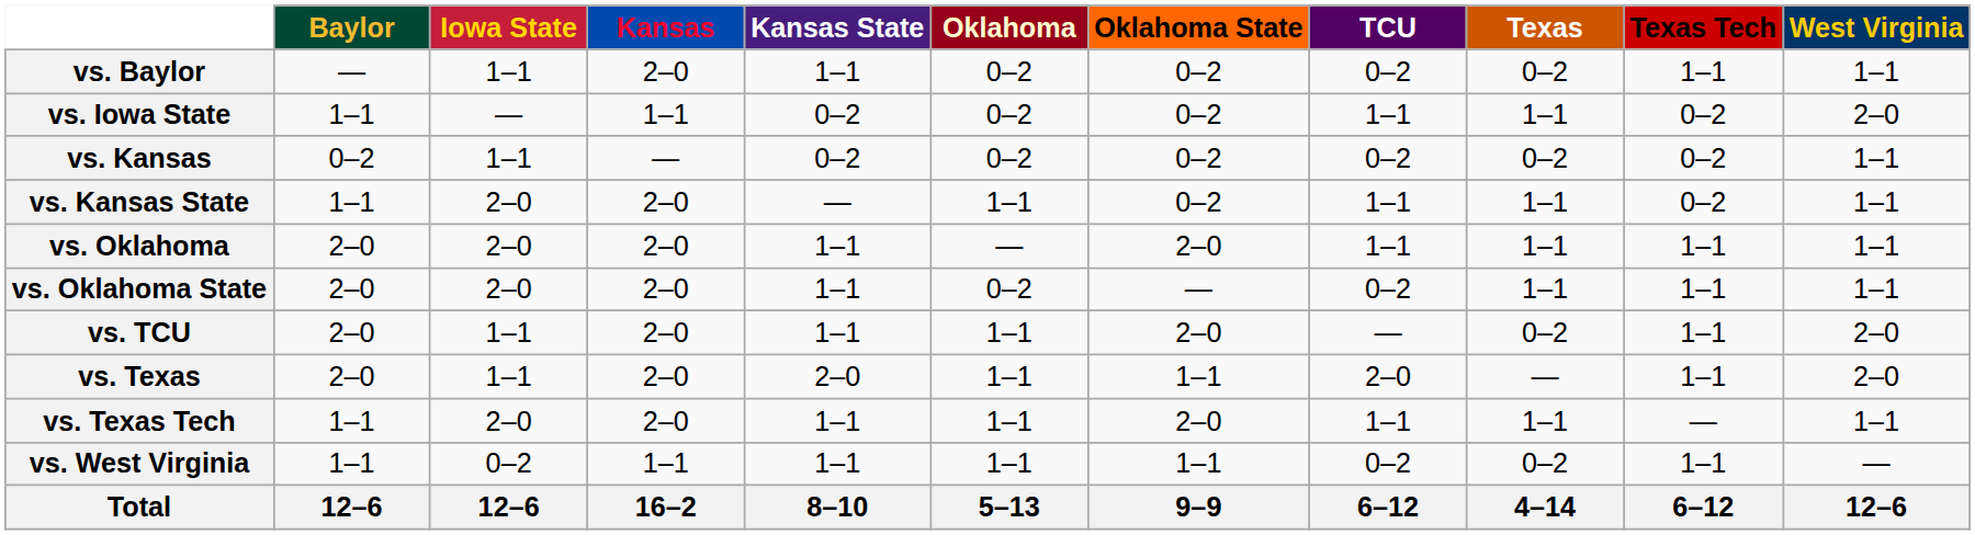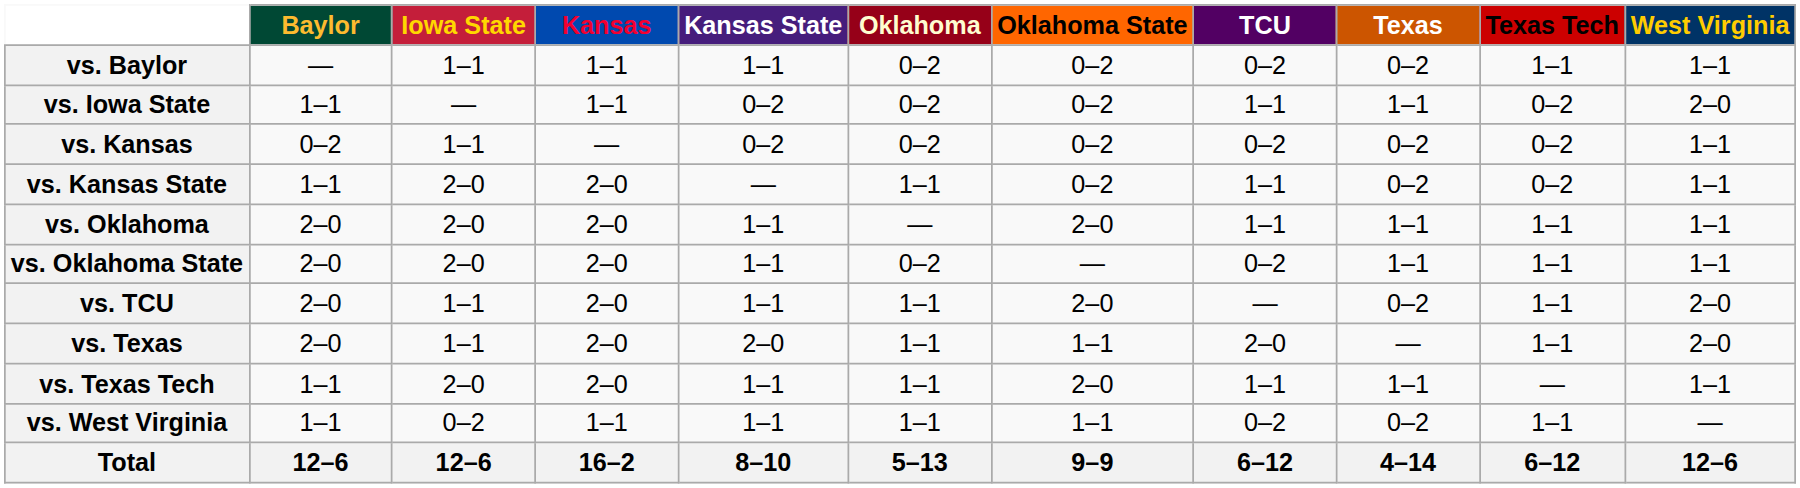vs. Baylor | Kansas: 2–0 -> 1–1
vs. Kansas State | Texas: 1–1 -> 0–2
